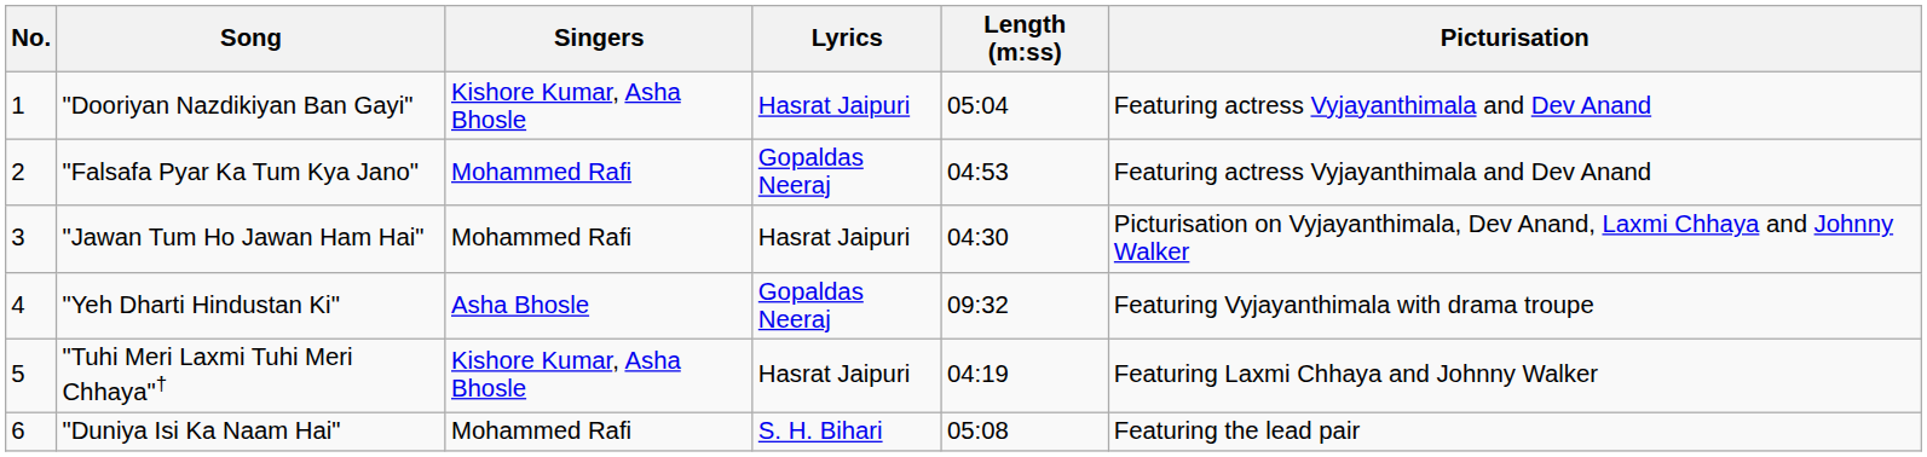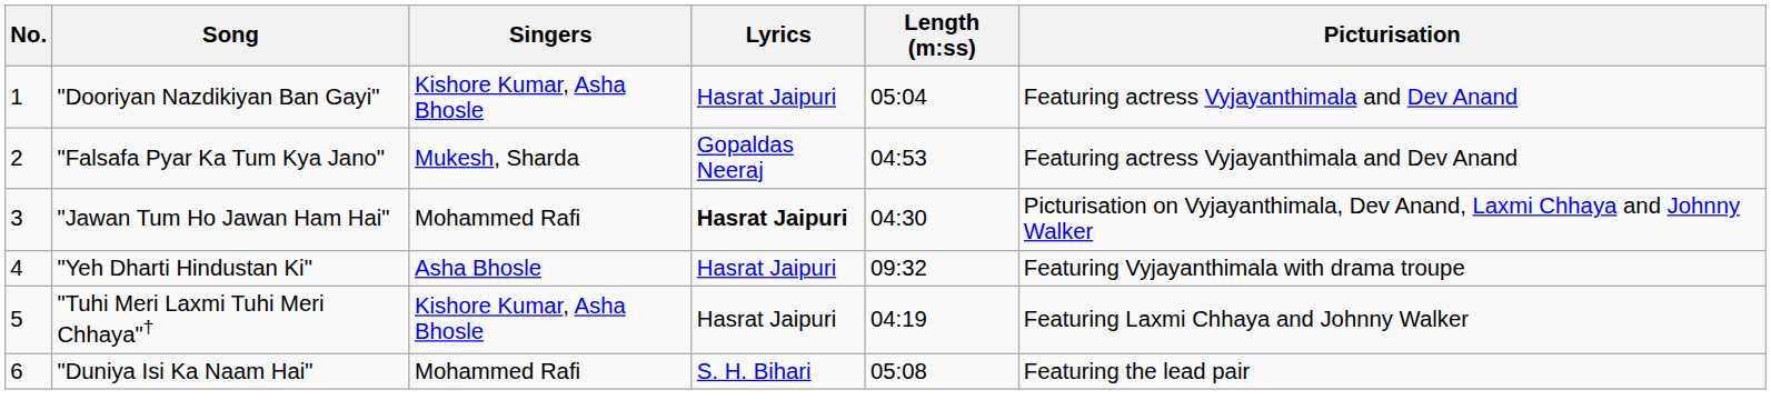"Falsafa Pyar Ka Tum Kya Jano" | Singers: Mohammed Rafi -> Mukesh, Sharda
"Jawan Tum Ho Jawan Ham Hai" | Lyrics: normal -> bold
"Yeh Dharti Hindustan Ki" | Lyrics: Gopaldas Neeraj -> Hasrat Jaipuri
